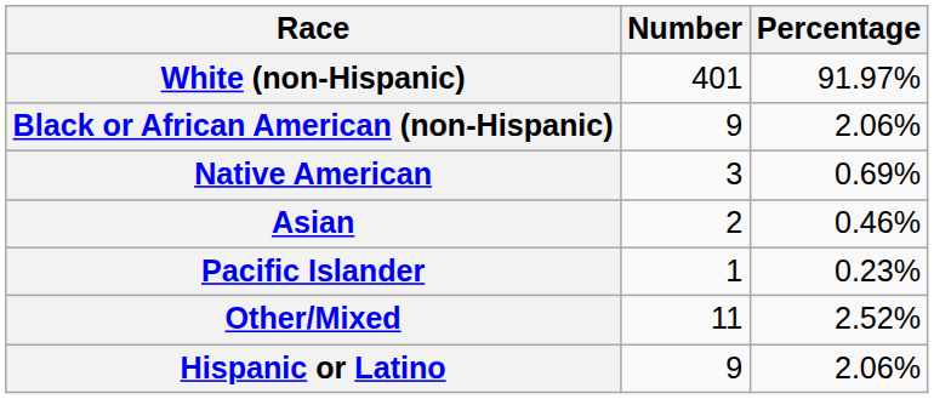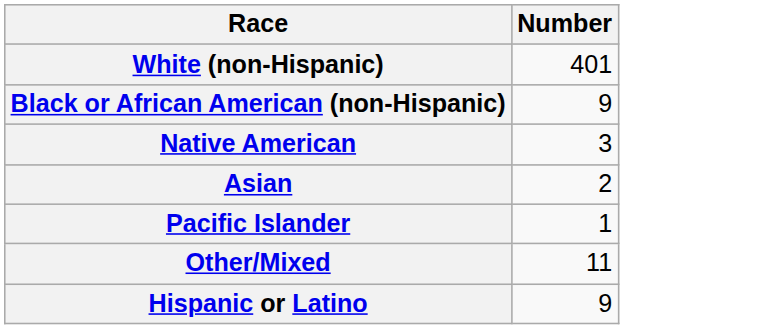- column: Percentage | 91.97% | 2.06% | 0.69% | 0.46% | 0.23% | 2.52% | 2.06%
